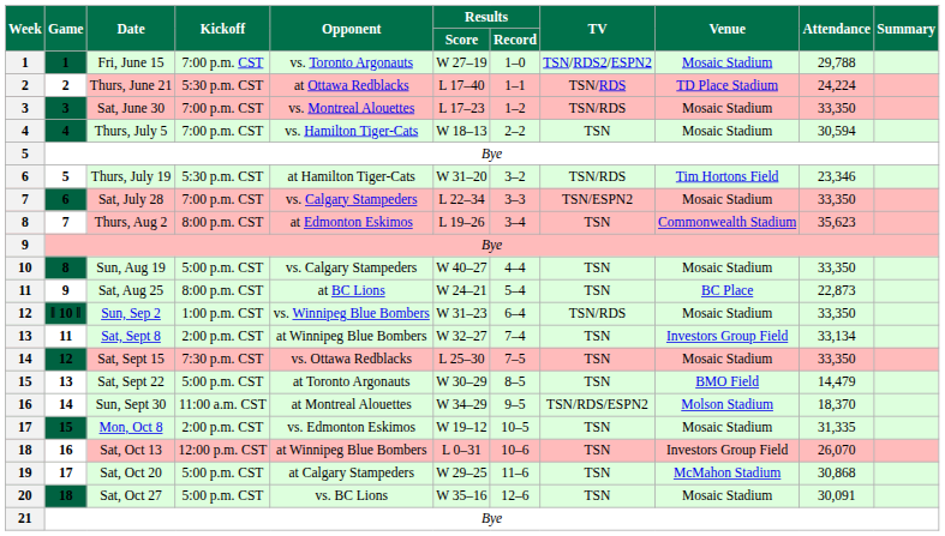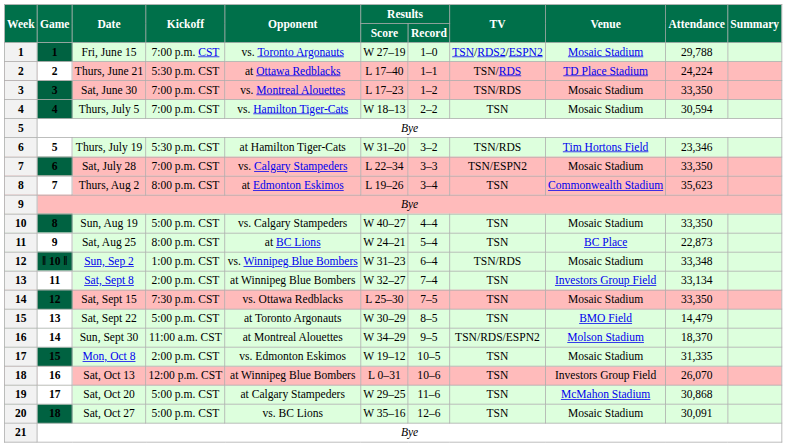Sun, Sep 2 | Attendance: 33,350 -> 33,348
